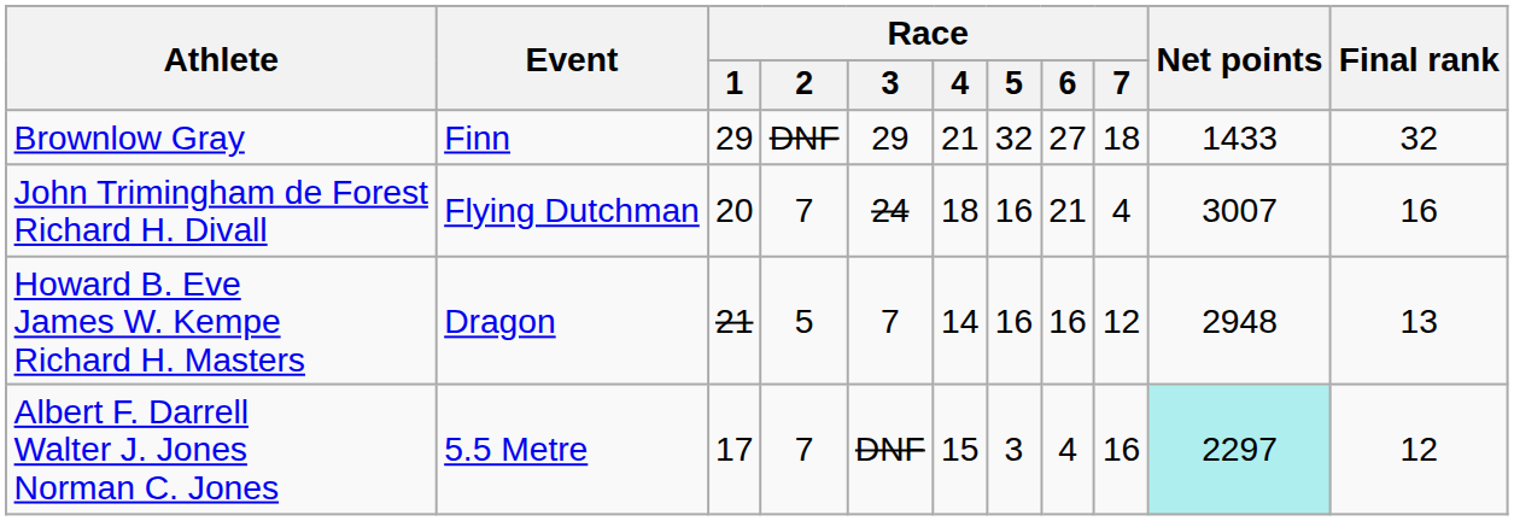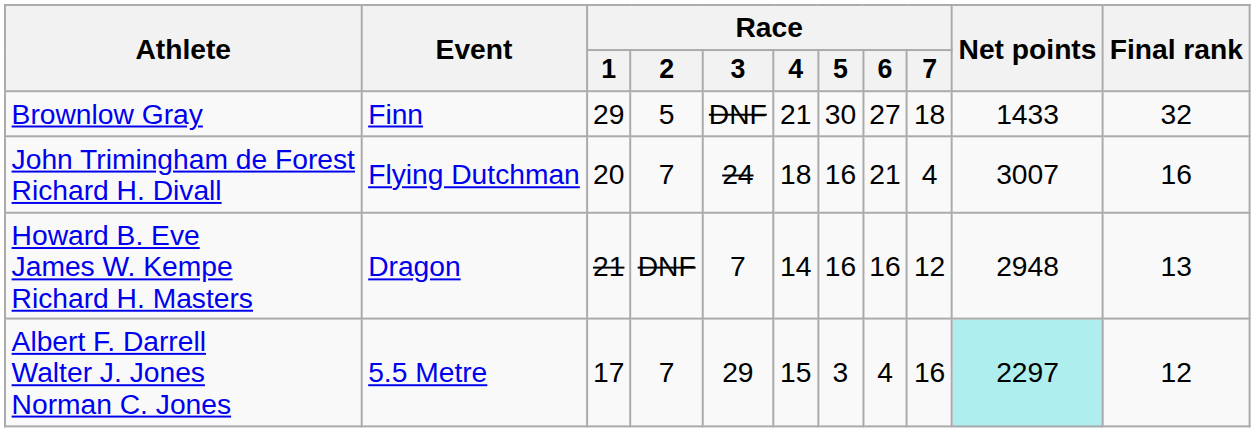Brownlow Gray | Race / 2: DNF -> 5
Brownlow Gray | Race / 3: 29 -> DNF
Brownlow Gray | Race / 5: 32 -> 30
Howard B. Eve James W. Kempe Richard H. Masters | Race / 2: 5 -> DNF
Albert F. Darrell Walter J. Jones Norman C. Jones | Race / 3: DNF -> 29
